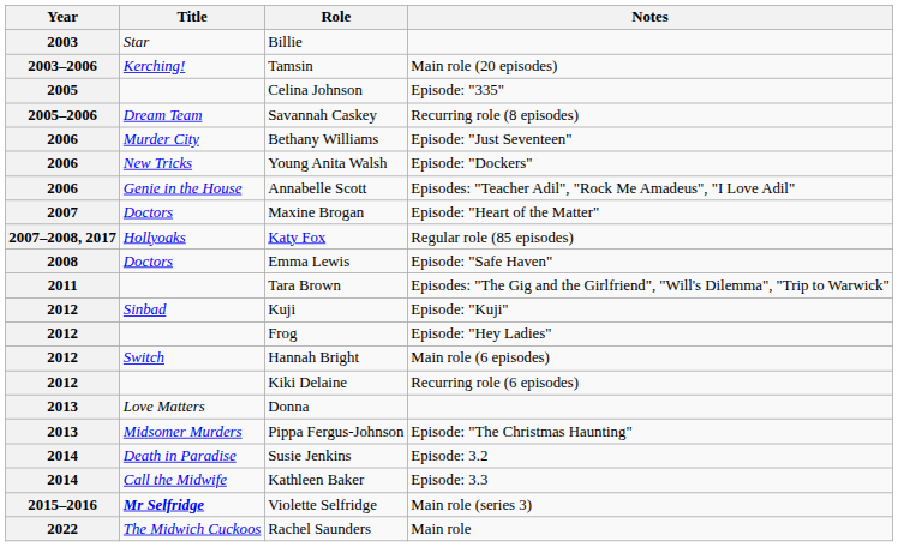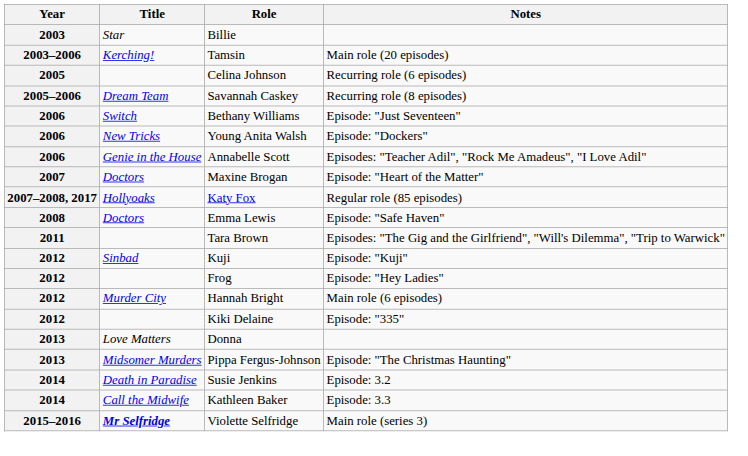Celina Johnson | Notes: Episode: "335" -> Recurring role (6 episodes)
Bethany Williams | Title: Murder City -> Switch
Hannah Bright | Title: Switch -> Murder City
Kiki Delaine | Notes: Recurring role (6 episodes) -> Episode: "335"
- row: 2022 | The Midwich Cuckoos | Rachel Saunders | Main role
